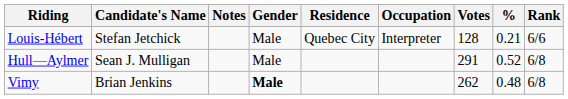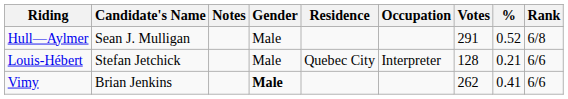rows swapped: Hull—Aylmer <-> Louis-Hébert
Vimy | %: 0.48 -> 0.41
Vimy | Rank: 6/8 -> 6/6
